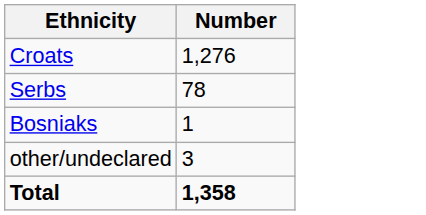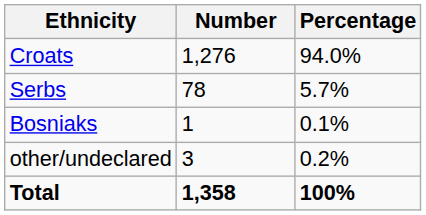+ column: Percentage | 94.0% | 5.7% | 0.1% | 0.2% | 100%
